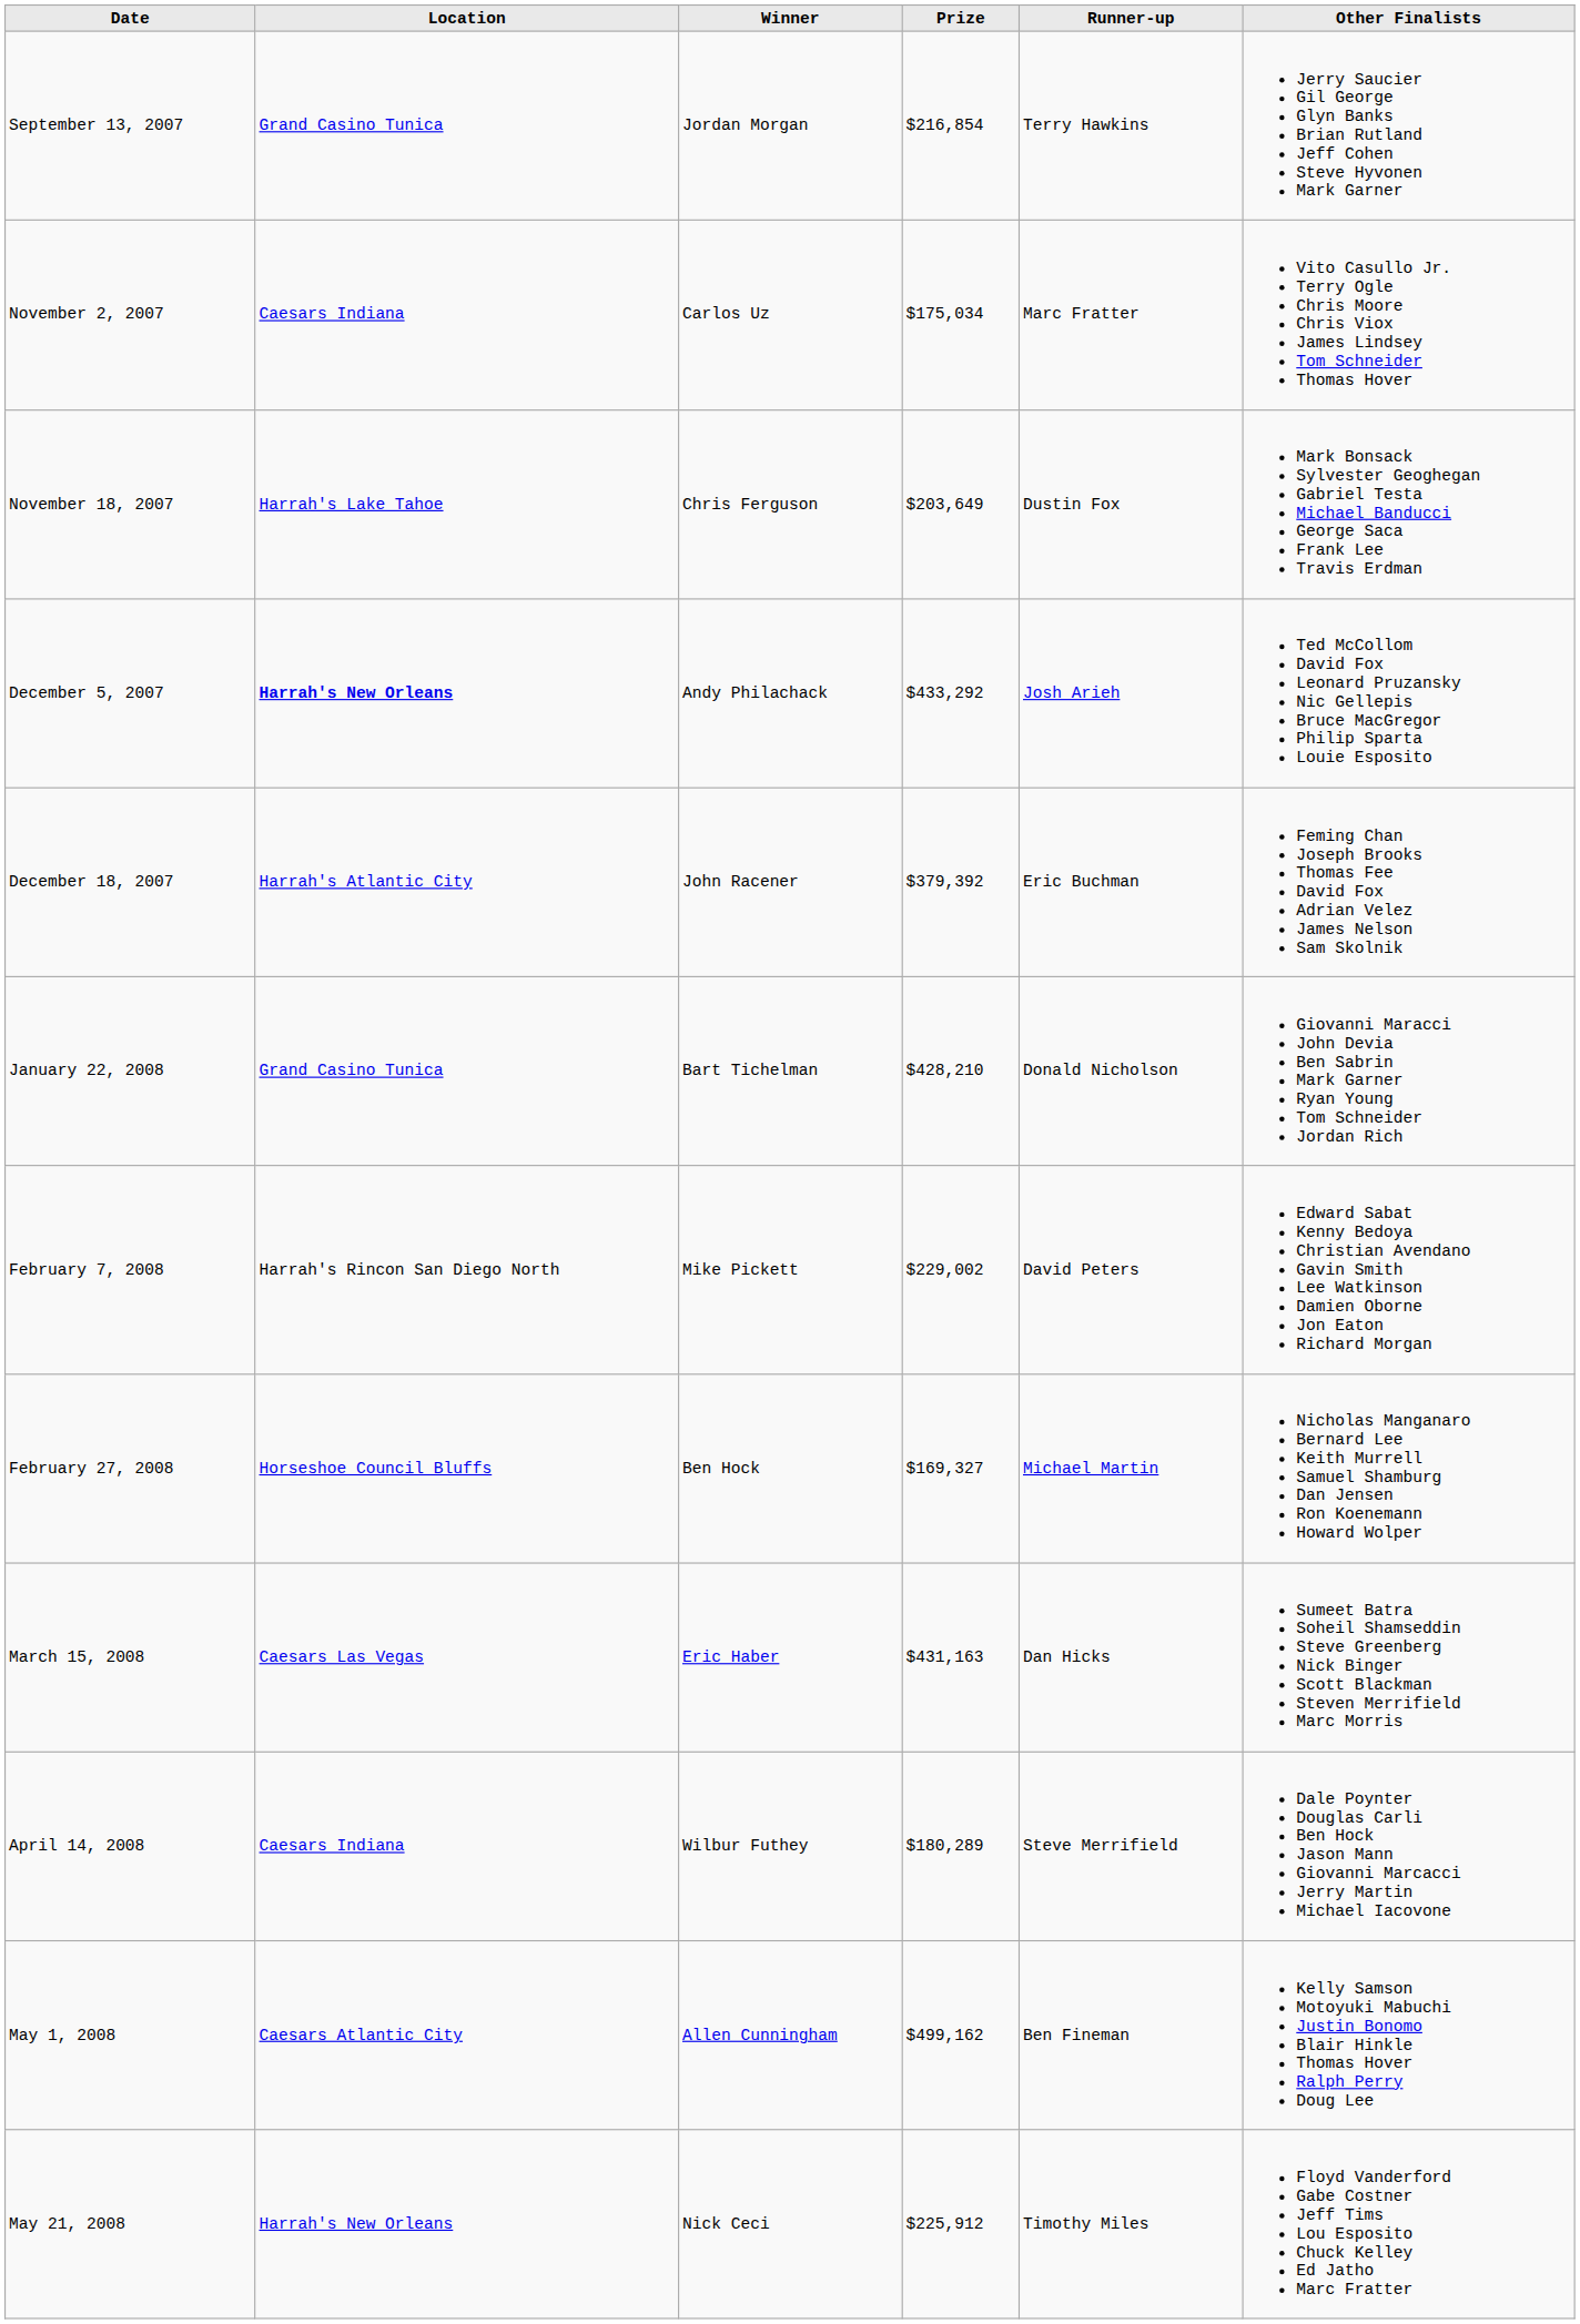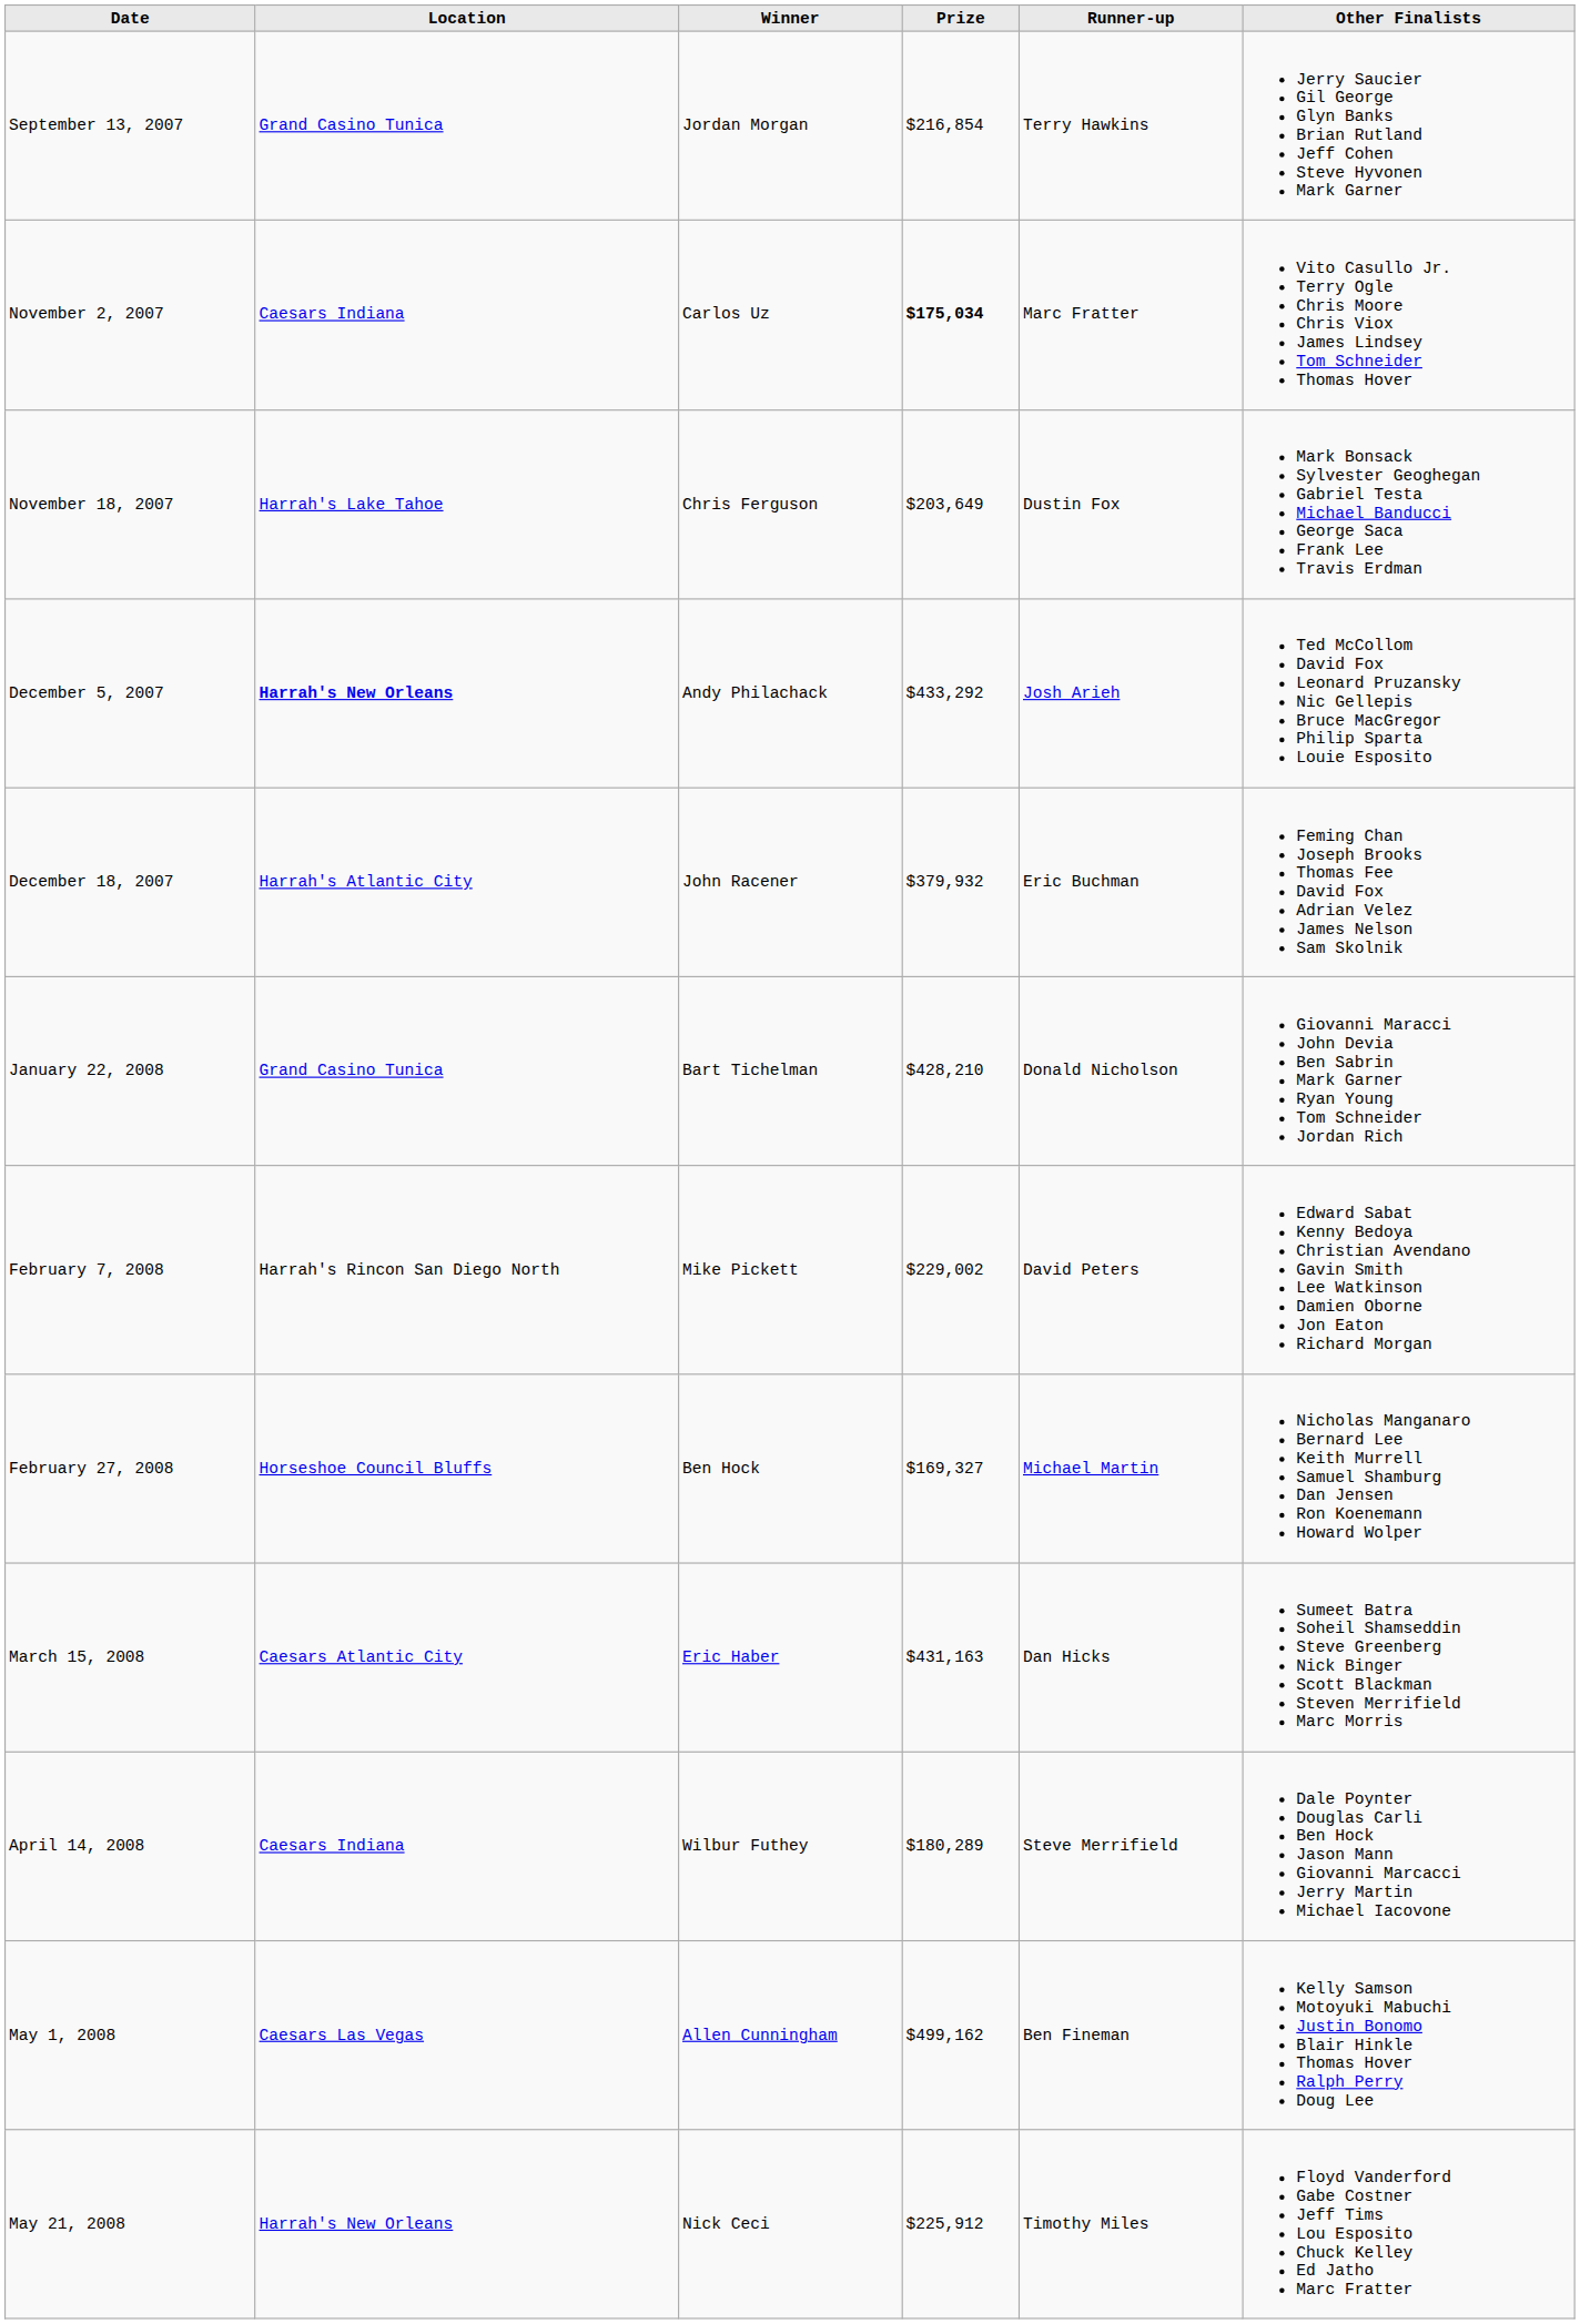November 2, 2007 | Prize: normal -> bold
December 18, 2007 | Prize: $379,392 -> $379,932
March 15, 2008 | Location: Caesars Las Vegas -> Caesars Atlantic City
May 1, 2008 | Location: Caesars Atlantic City -> Caesars Las Vegas
